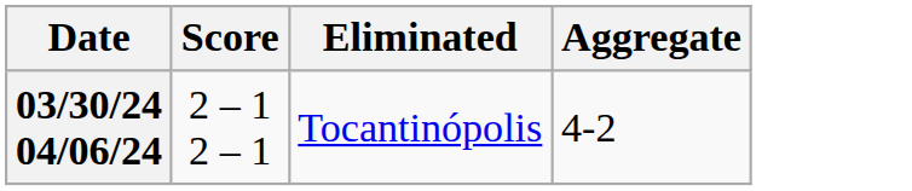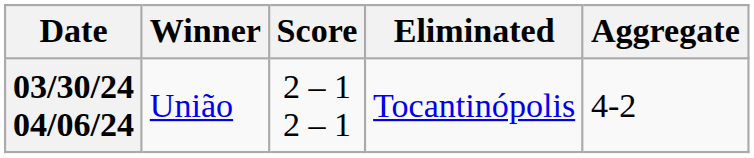+ column: Winner | União
